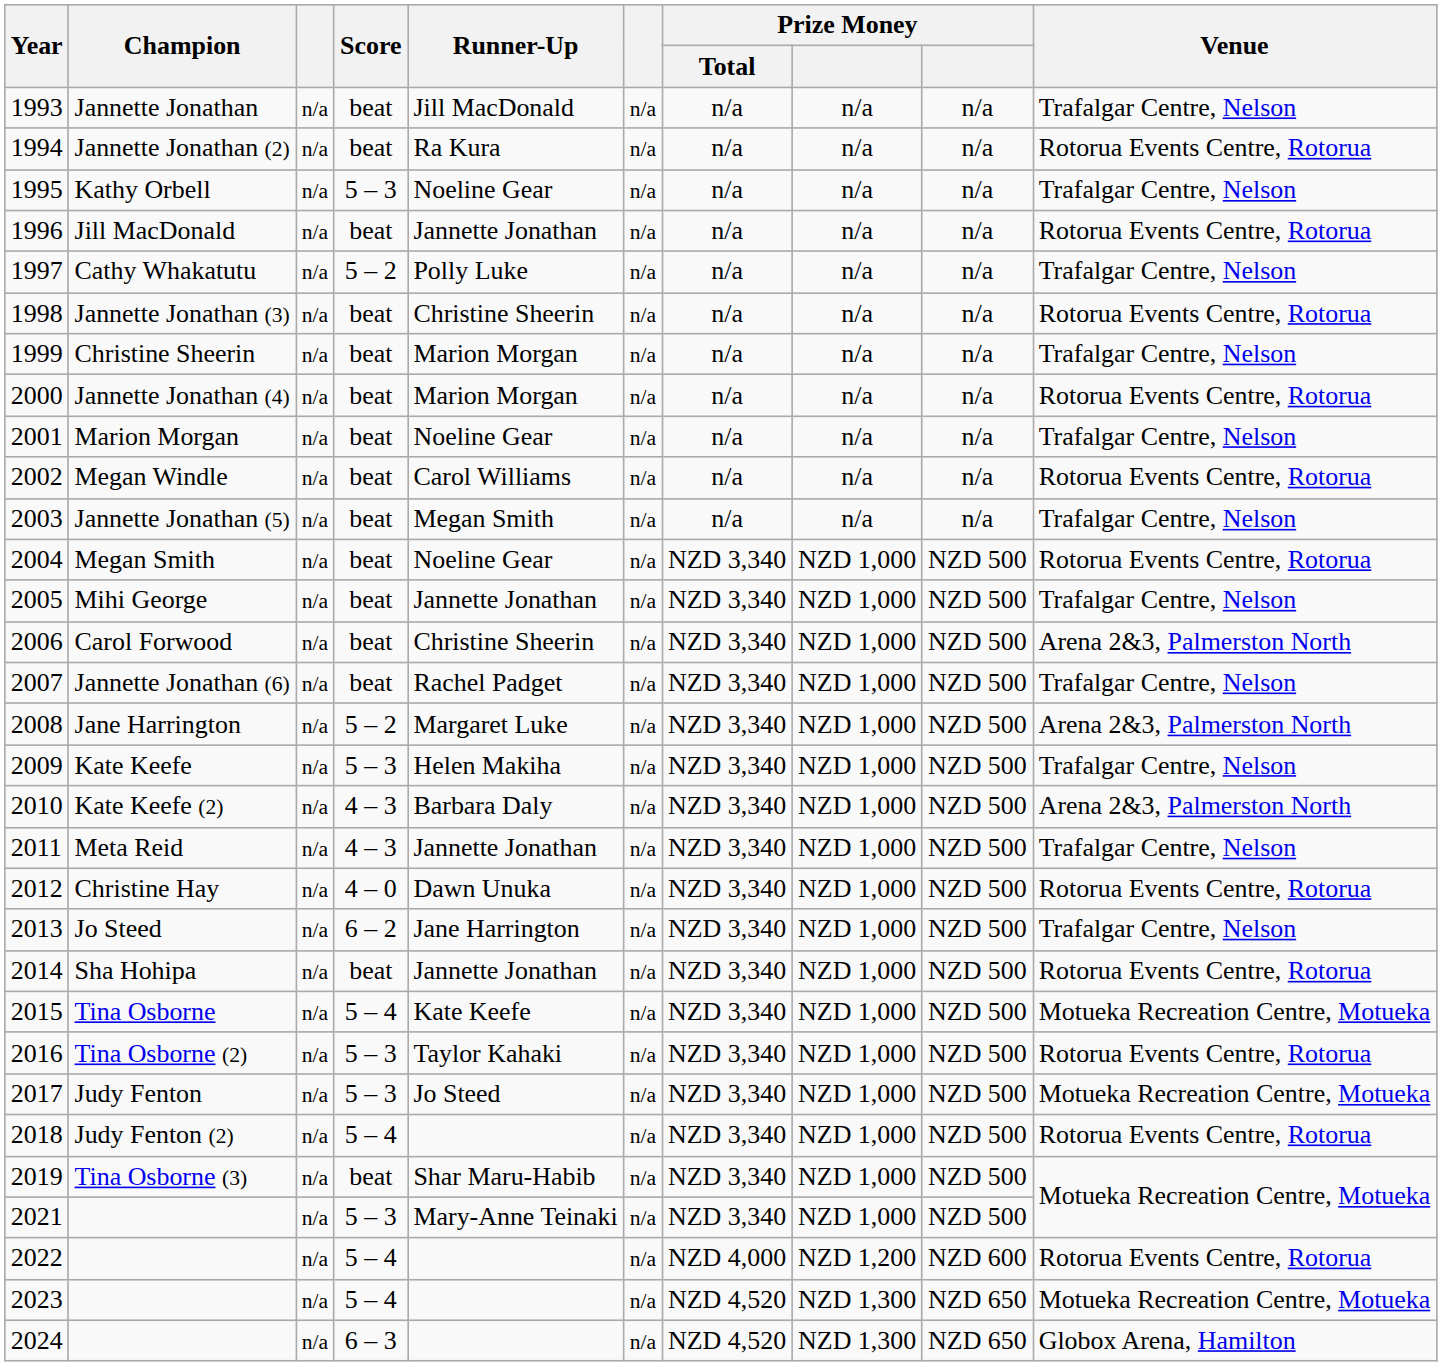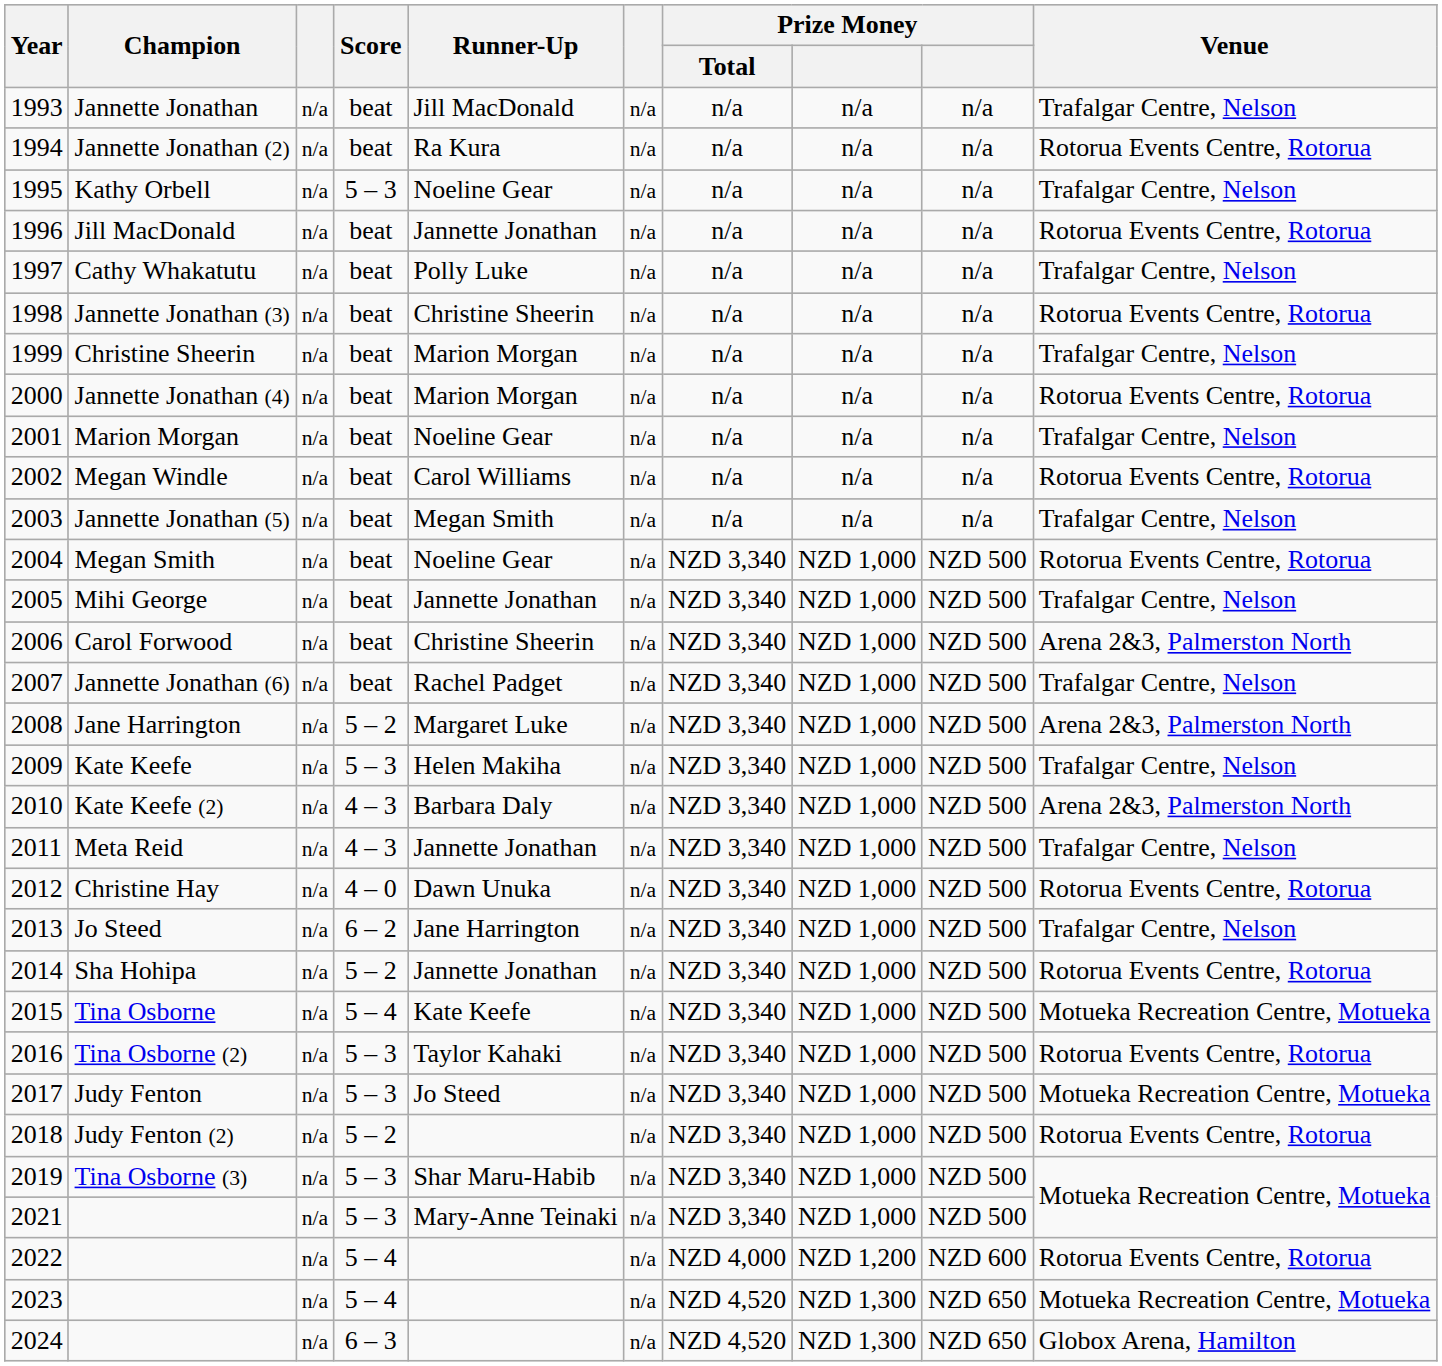Cathy Whakatutu | Score: 5 – 2 -> beat
Sha Hohipa | Score: beat -> 5 – 2
Judy Fenton (2) | Score: 5 – 4 -> 5 – 2
Tina Osborne (3) | Score: beat -> 5 – 3
